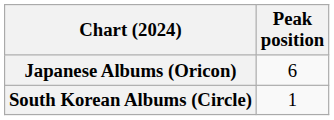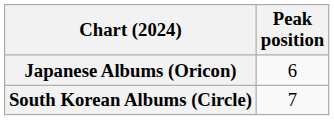South Korean Albums (Circle) | Peak position: 1 -> 7
